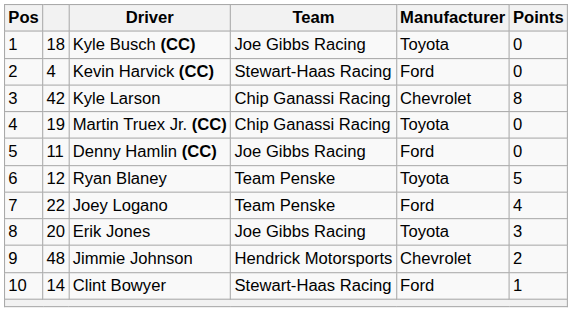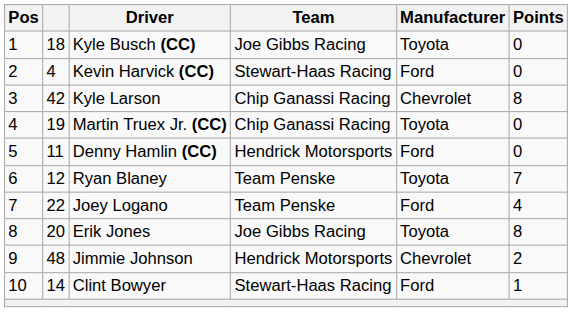Denny Hamlin (CC) | Team: Joe Gibbs Racing -> Hendrick Motorsports
Ryan Blaney | Points: 5 -> 7
Erik Jones | Points: 3 -> 8
